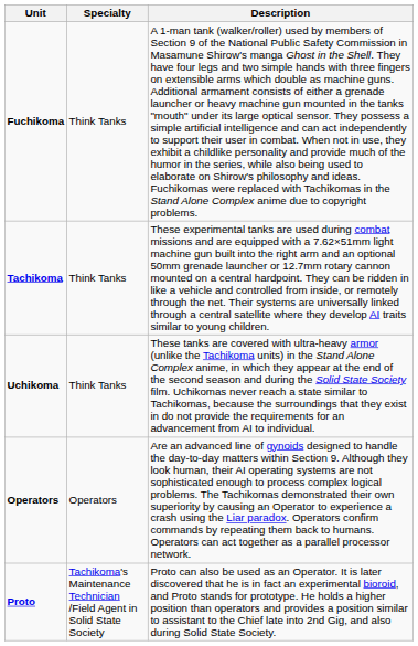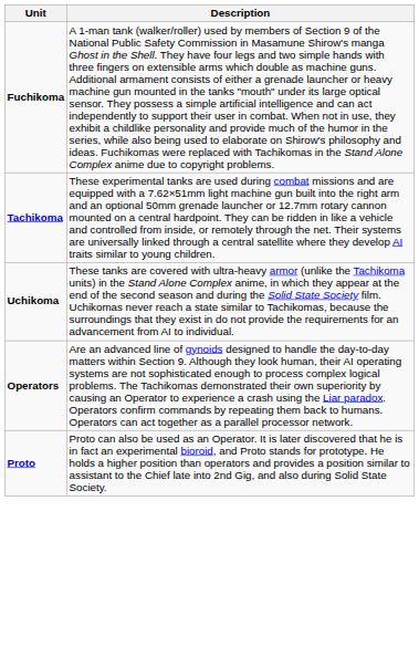- column: Specialty | Think Tanks | Think Tanks | Think Tanks | Operators | Tachikoma's Maintenance Technician /Field Agent in Solid State Society
